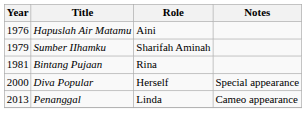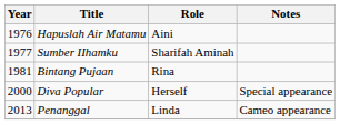Sumber IIhamku | Year: 1979 -> 1977
